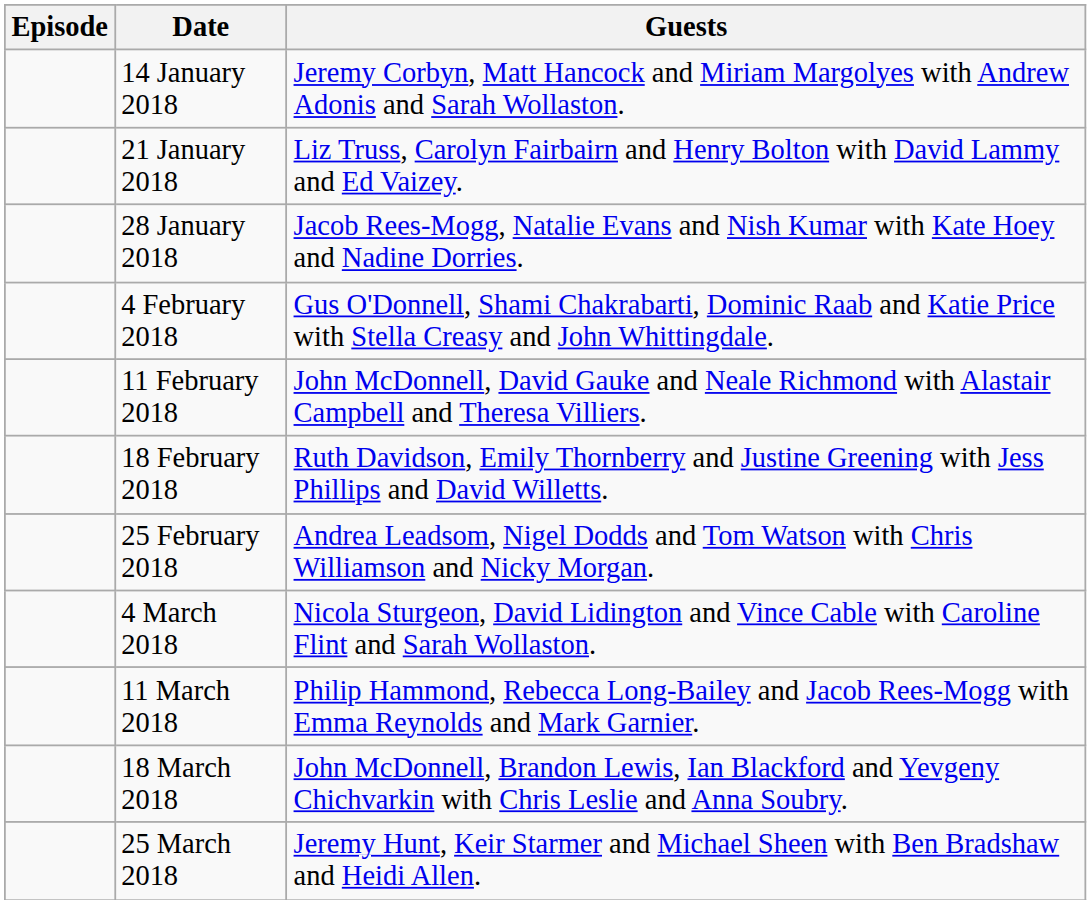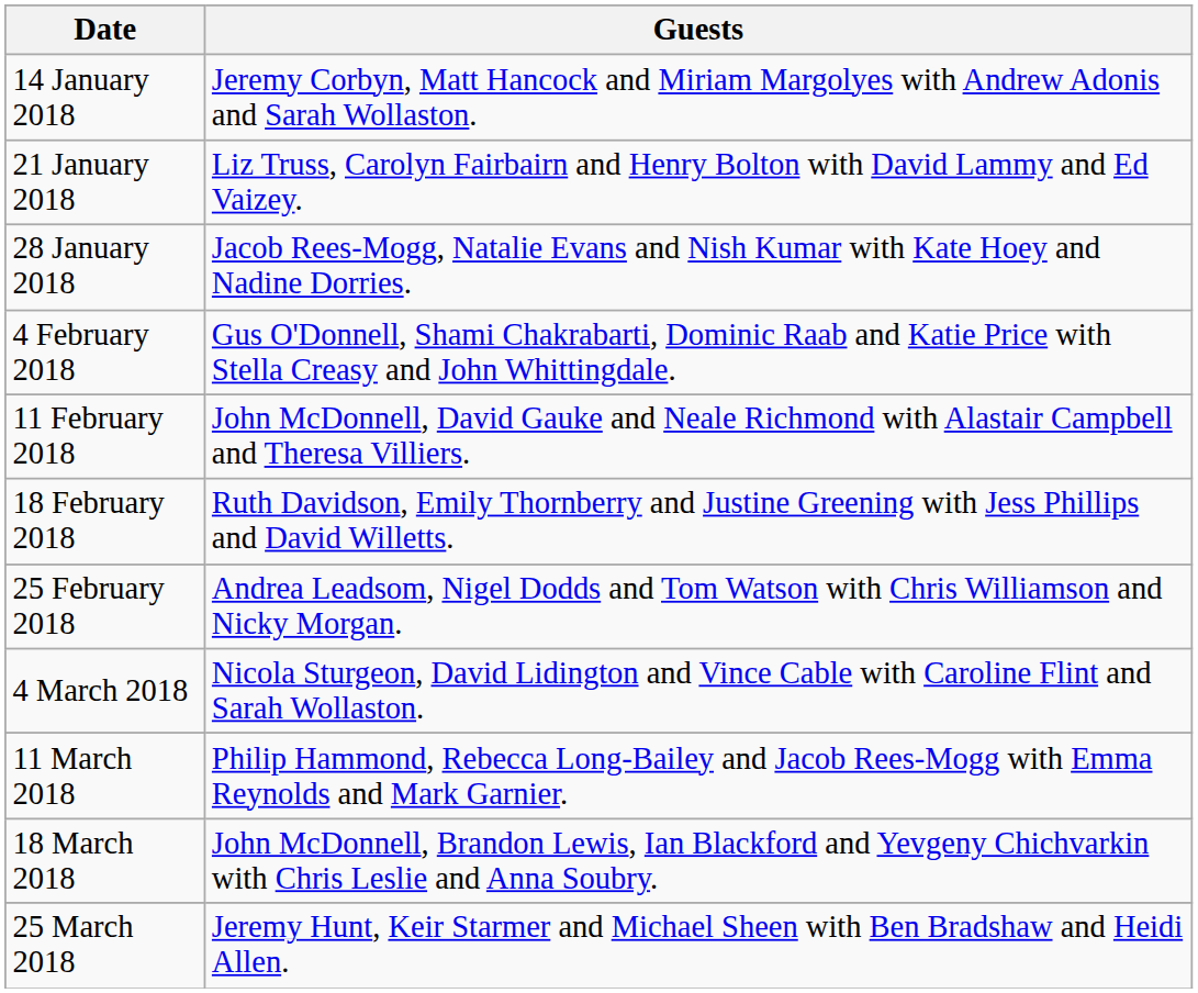- column: Episode
